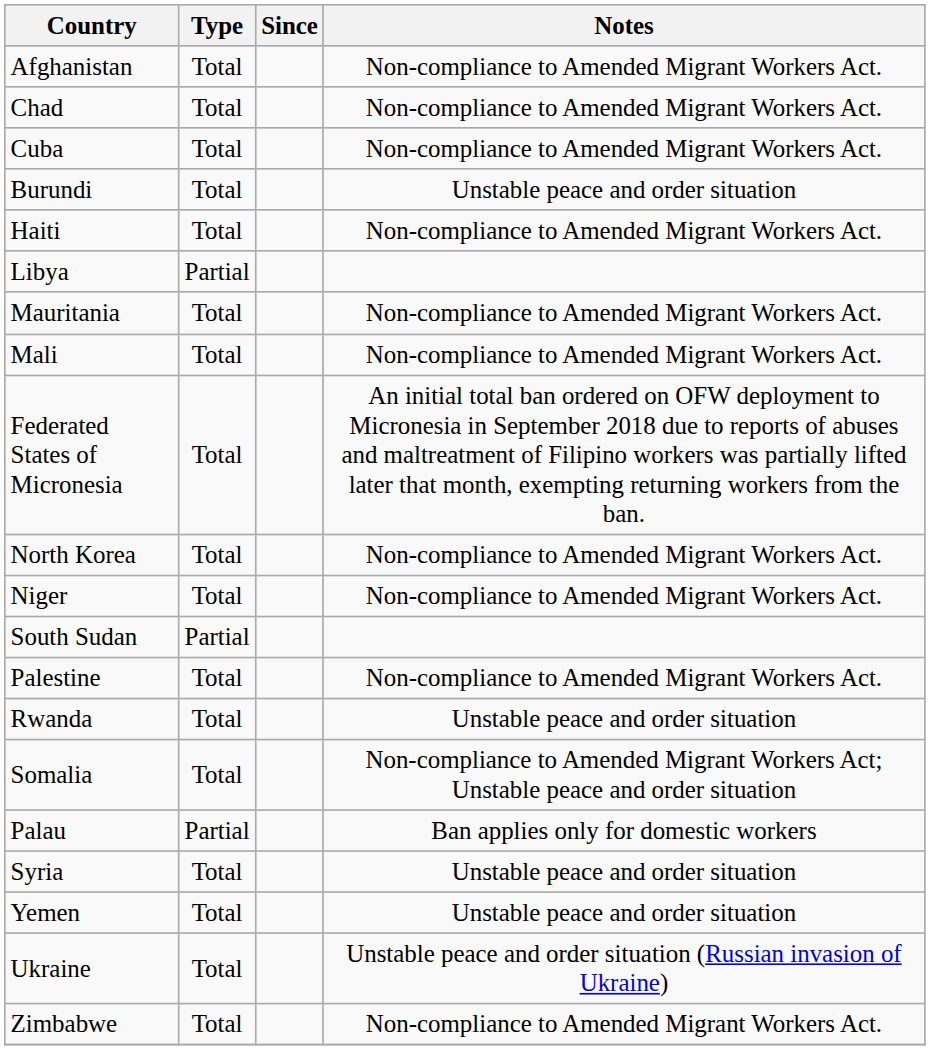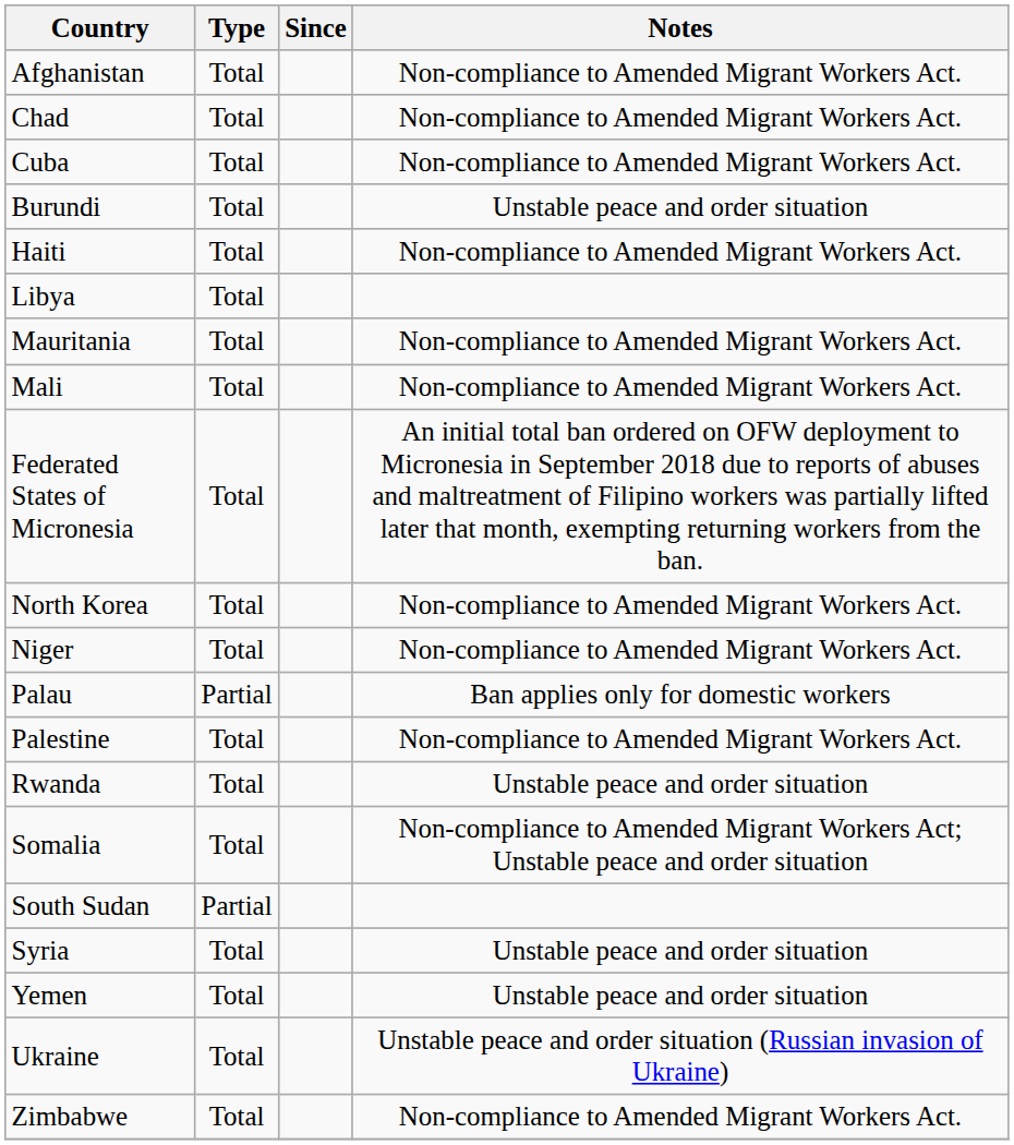Libya | Type: Partial -> Total
rows swapped: Palau <-> South Sudan
